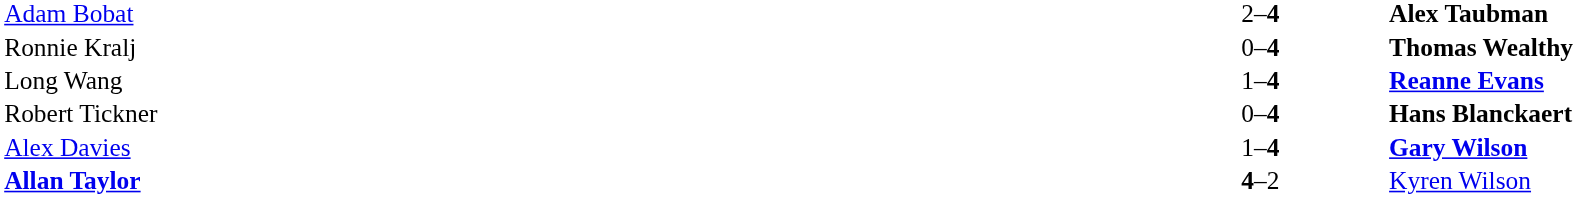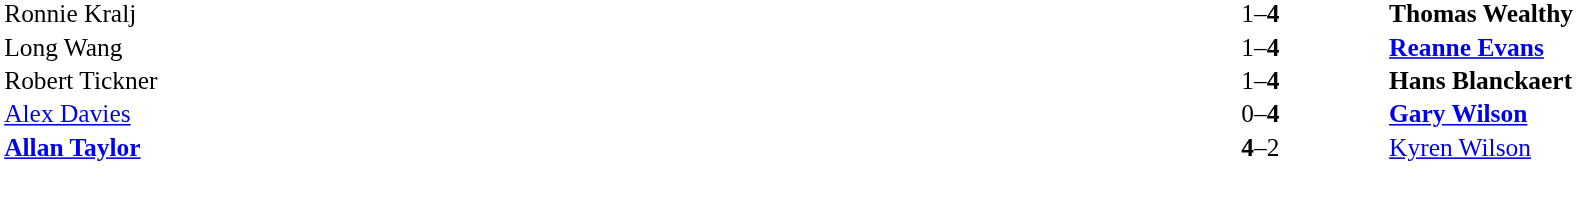- row: Adam Bobat | 2–4 | Alex Taubman
Ronnie Kralj | column 2: 0–4 -> 1–4
Robert Tickner | column 2: 0–4 -> 1–4
Alex Davies | column 2: 1–4 -> 0–4
